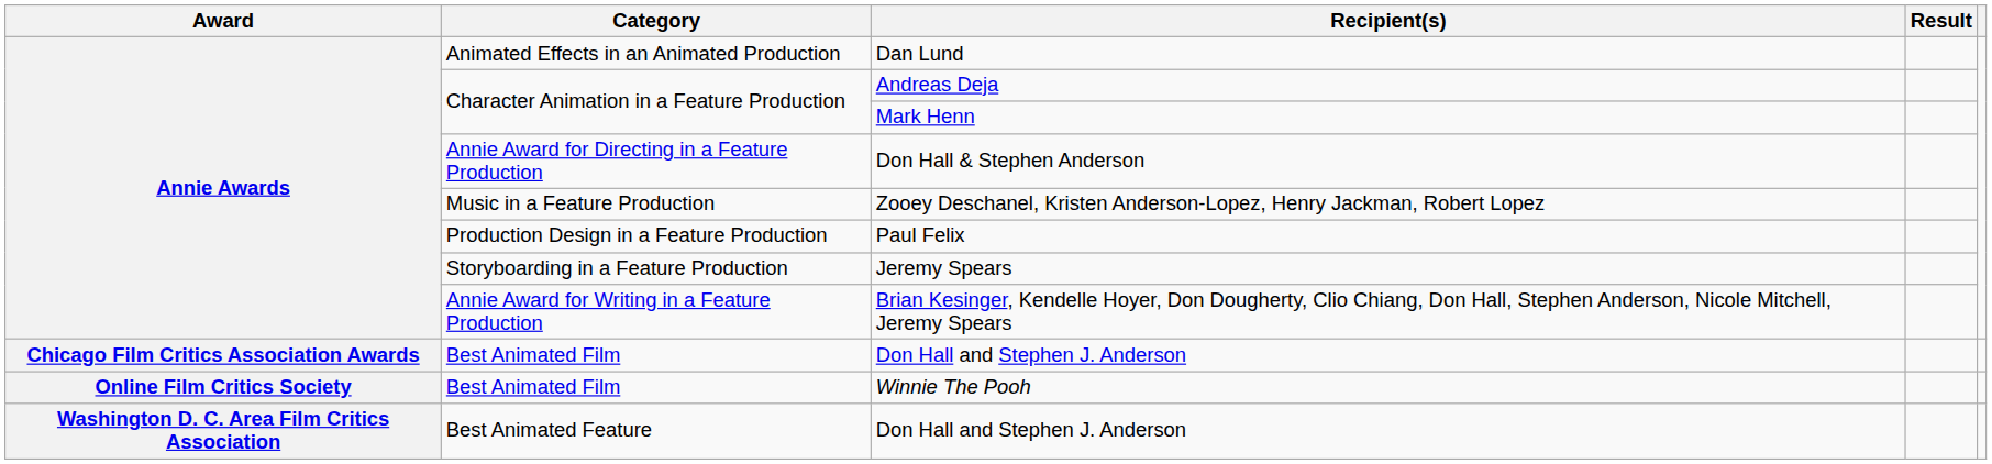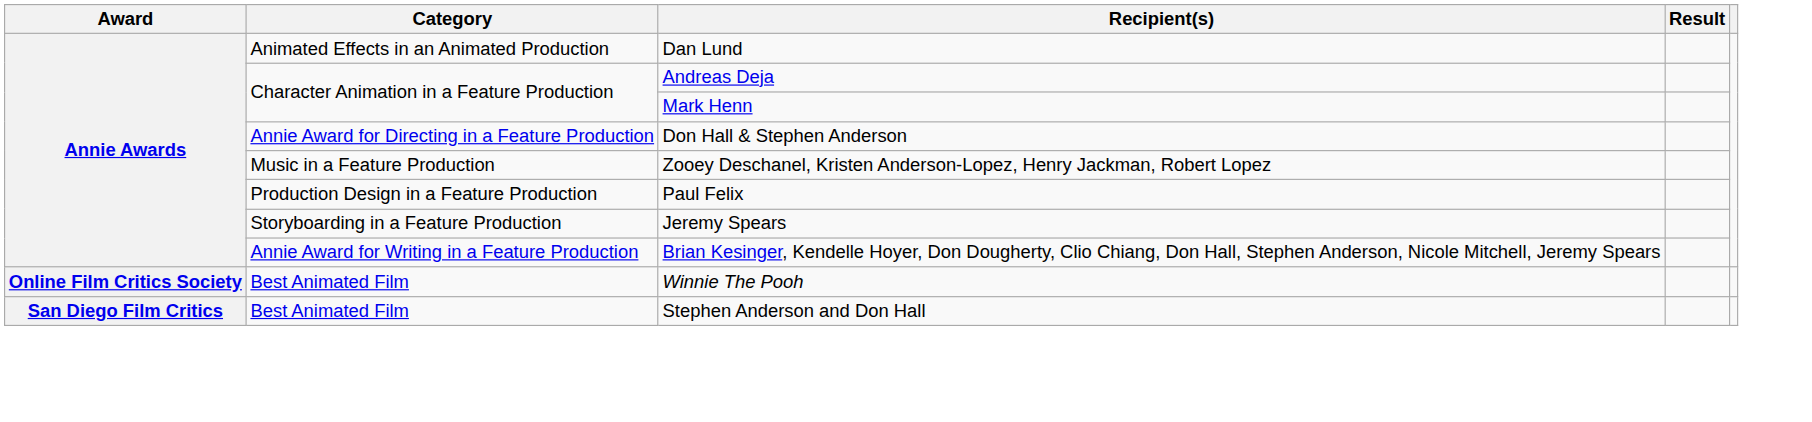- row: Chicago Film Critics Association Awards | Best Animated Film | Don Hall and Stephen J. Anderson
+ row: San Diego Film Critics | Best Animated Film | Stephen Anderson and Don Hall
- row: Washington D. C. Area Film Critics Association | Best Animated Feature | Don Hall and Stephen J. Anderson
